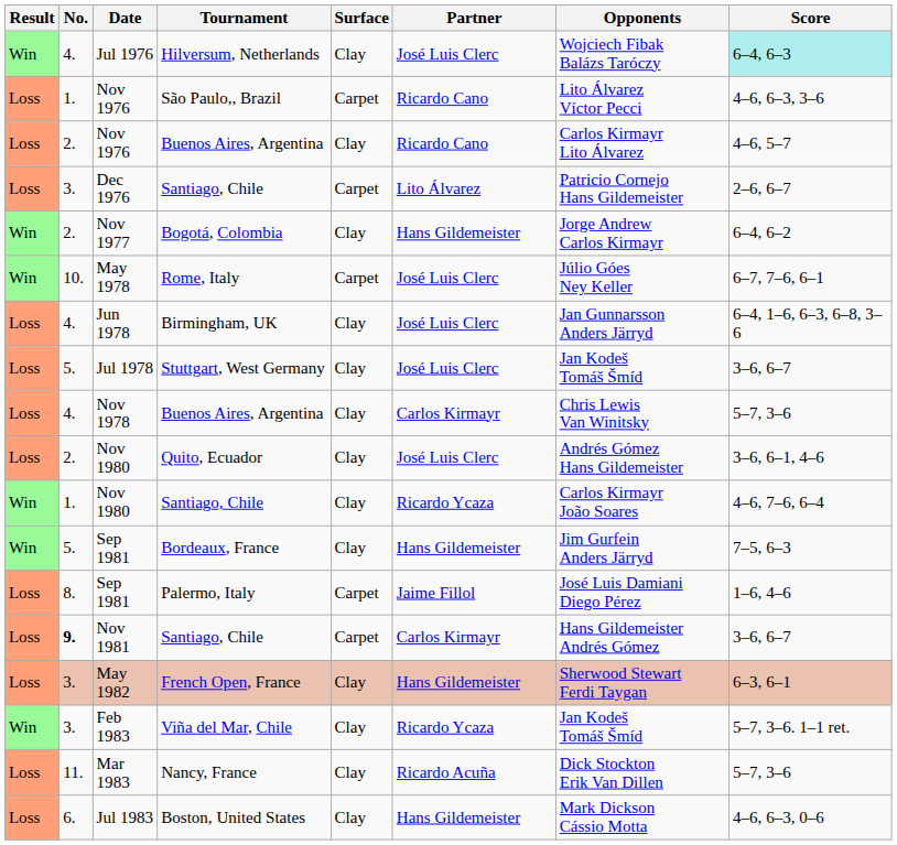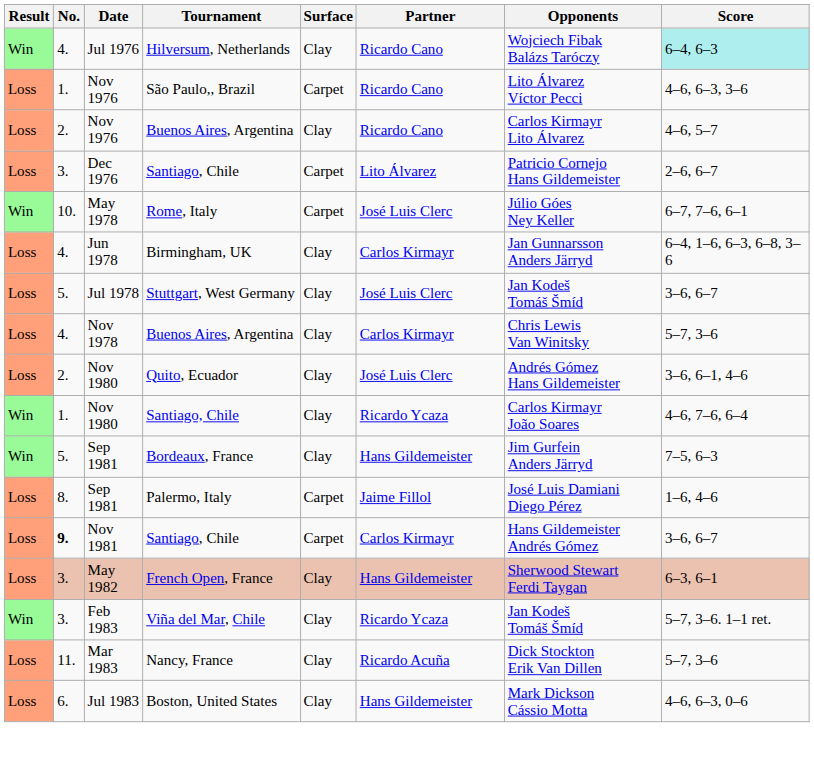Jul 1976 | Partner: José Luis Clerc -> Ricardo Cano
- row: Win | 2. | Nov 1977 | Bogotá, Colombia | Clay | Hans Gildemeister | Jorge Andrew Carlos Kirmayr | 6–4, 6–2
Jun 1978 | Partner: José Luis Clerc -> Carlos Kirmayr
